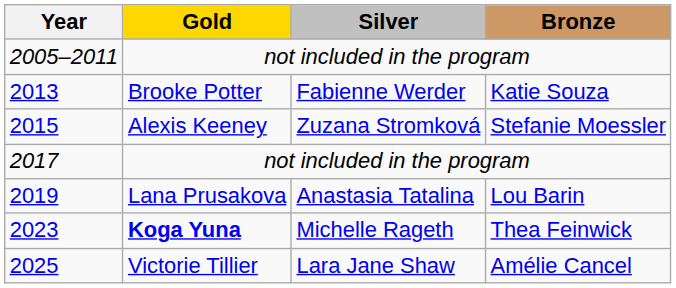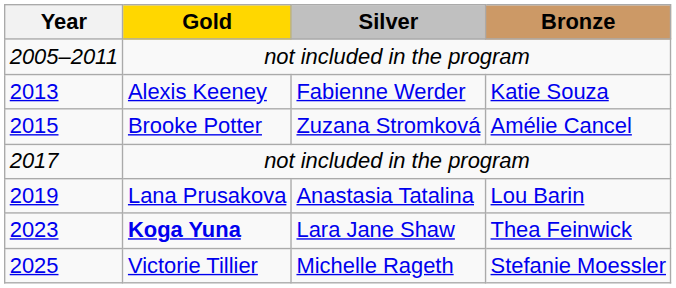2013 | Gold: Brooke Potter -> Alexis Keeney
2015 | Gold: Alexis Keeney -> Brooke Potter
2015 | Bronze: Stefanie Moessler -> Amélie Cancel
2023 | Silver: Michelle Rageth -> Lara Jane Shaw
2025 | Silver: Lara Jane Shaw -> Michelle Rageth
2025 | Bronze: Amélie Cancel -> Stefanie Moessler
